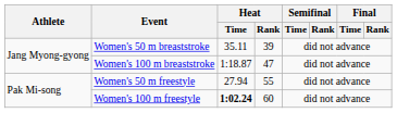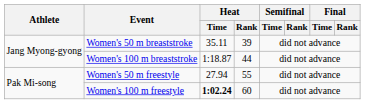Women's 100 m breaststroke | Heat / Rank: 47 -> 44
